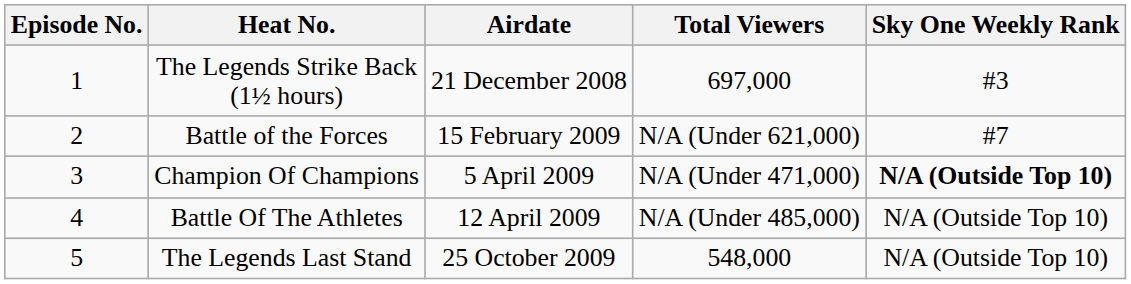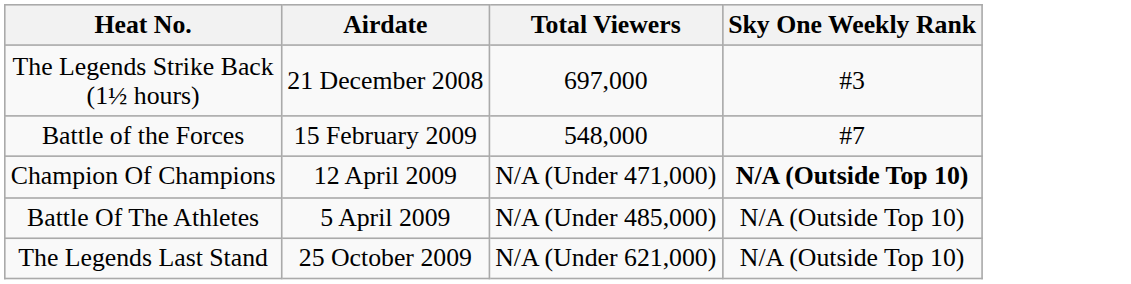- column: Episode No. | 1 | 2 | 3 | 4 | 5
Battle of the Forces | Total Viewers: N/A (Under 621,000) -> 548,000
Champion Of Champions | Airdate: 5 April 2009 -> 12 April 2009
Battle Of The Athletes | Airdate: 12 April 2009 -> 5 April 2009
The Legends Last Stand | Total Viewers: 548,000 -> N/A (Under 621,000)
